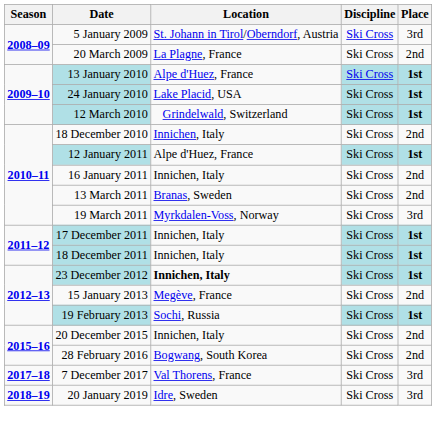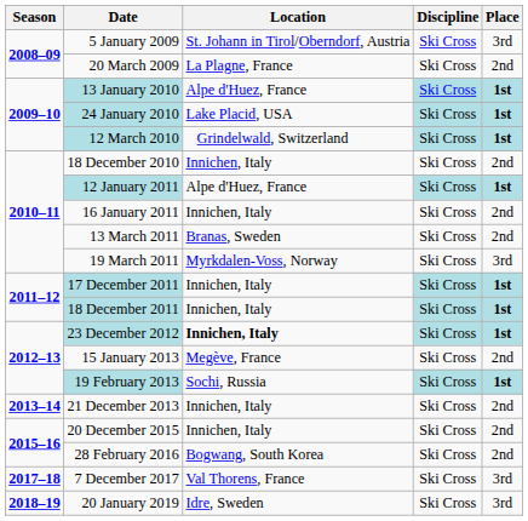+ row: 2013–14 | 21 December 2013 | Innichen, Italy | Ski Cross | 2nd
